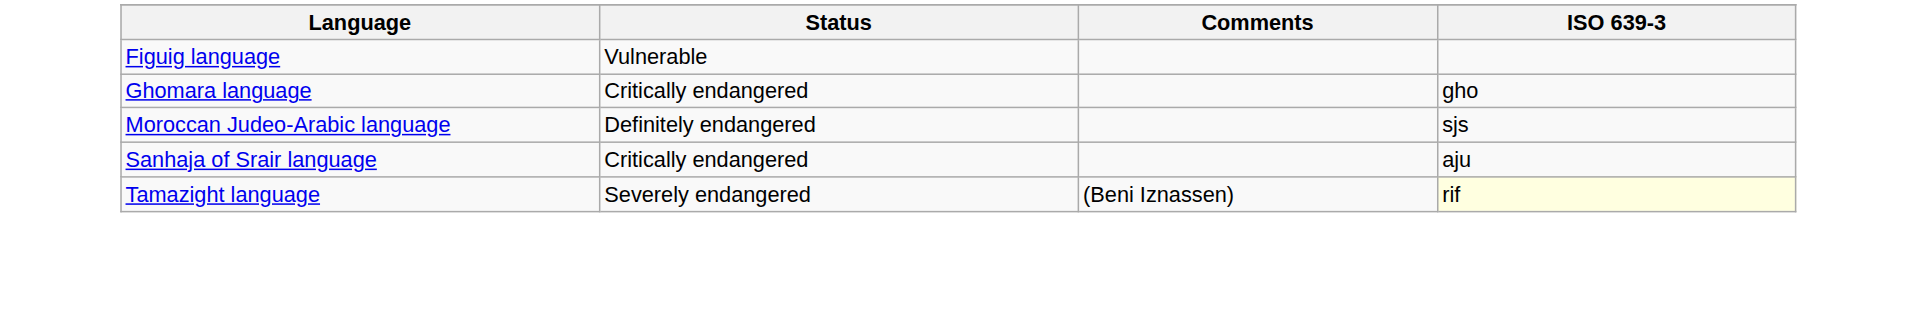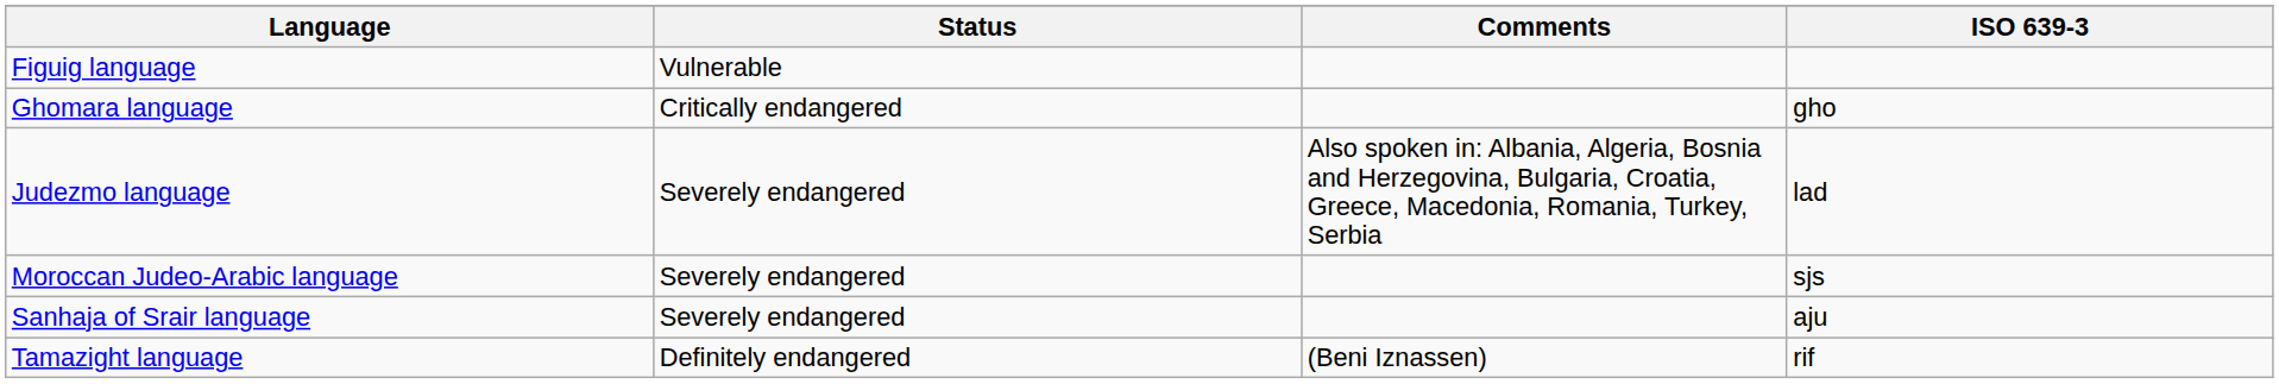+ row: Judezmo language | Severely endangered | Also spoken in: Albania, Algeria, Bosnia and Herzegovina, Bulgaria, Croatia, Greece, Macedonia, Romania, Turkey, Serbia | lad
Moroccan Judeo-Arabic language | Status: Definitely endangered -> Severely endangered
Sanhaja of Srair language | Status: Critically endangered -> Severely endangered
Tamazight language | Status: Severely endangered -> Definitely endangered
Tamazight language | ISO 639-3: lightyellow background -> no background
